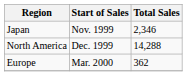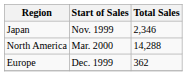North America | Start of Sales: Dec. 1999 -> Mar. 2000
Europe | Start of Sales: Mar. 2000 -> Dec. 1999
